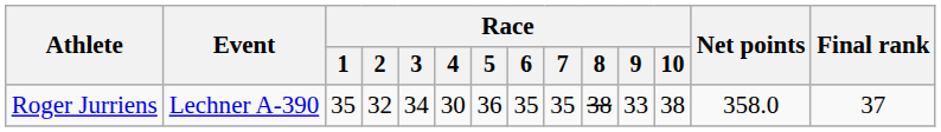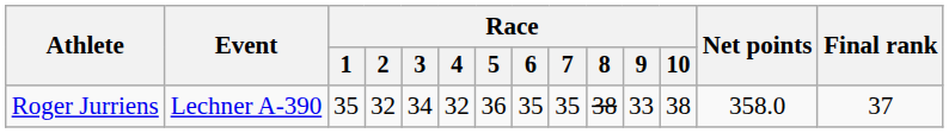Roger Jurriens | Race / 4: 30 -> 32
